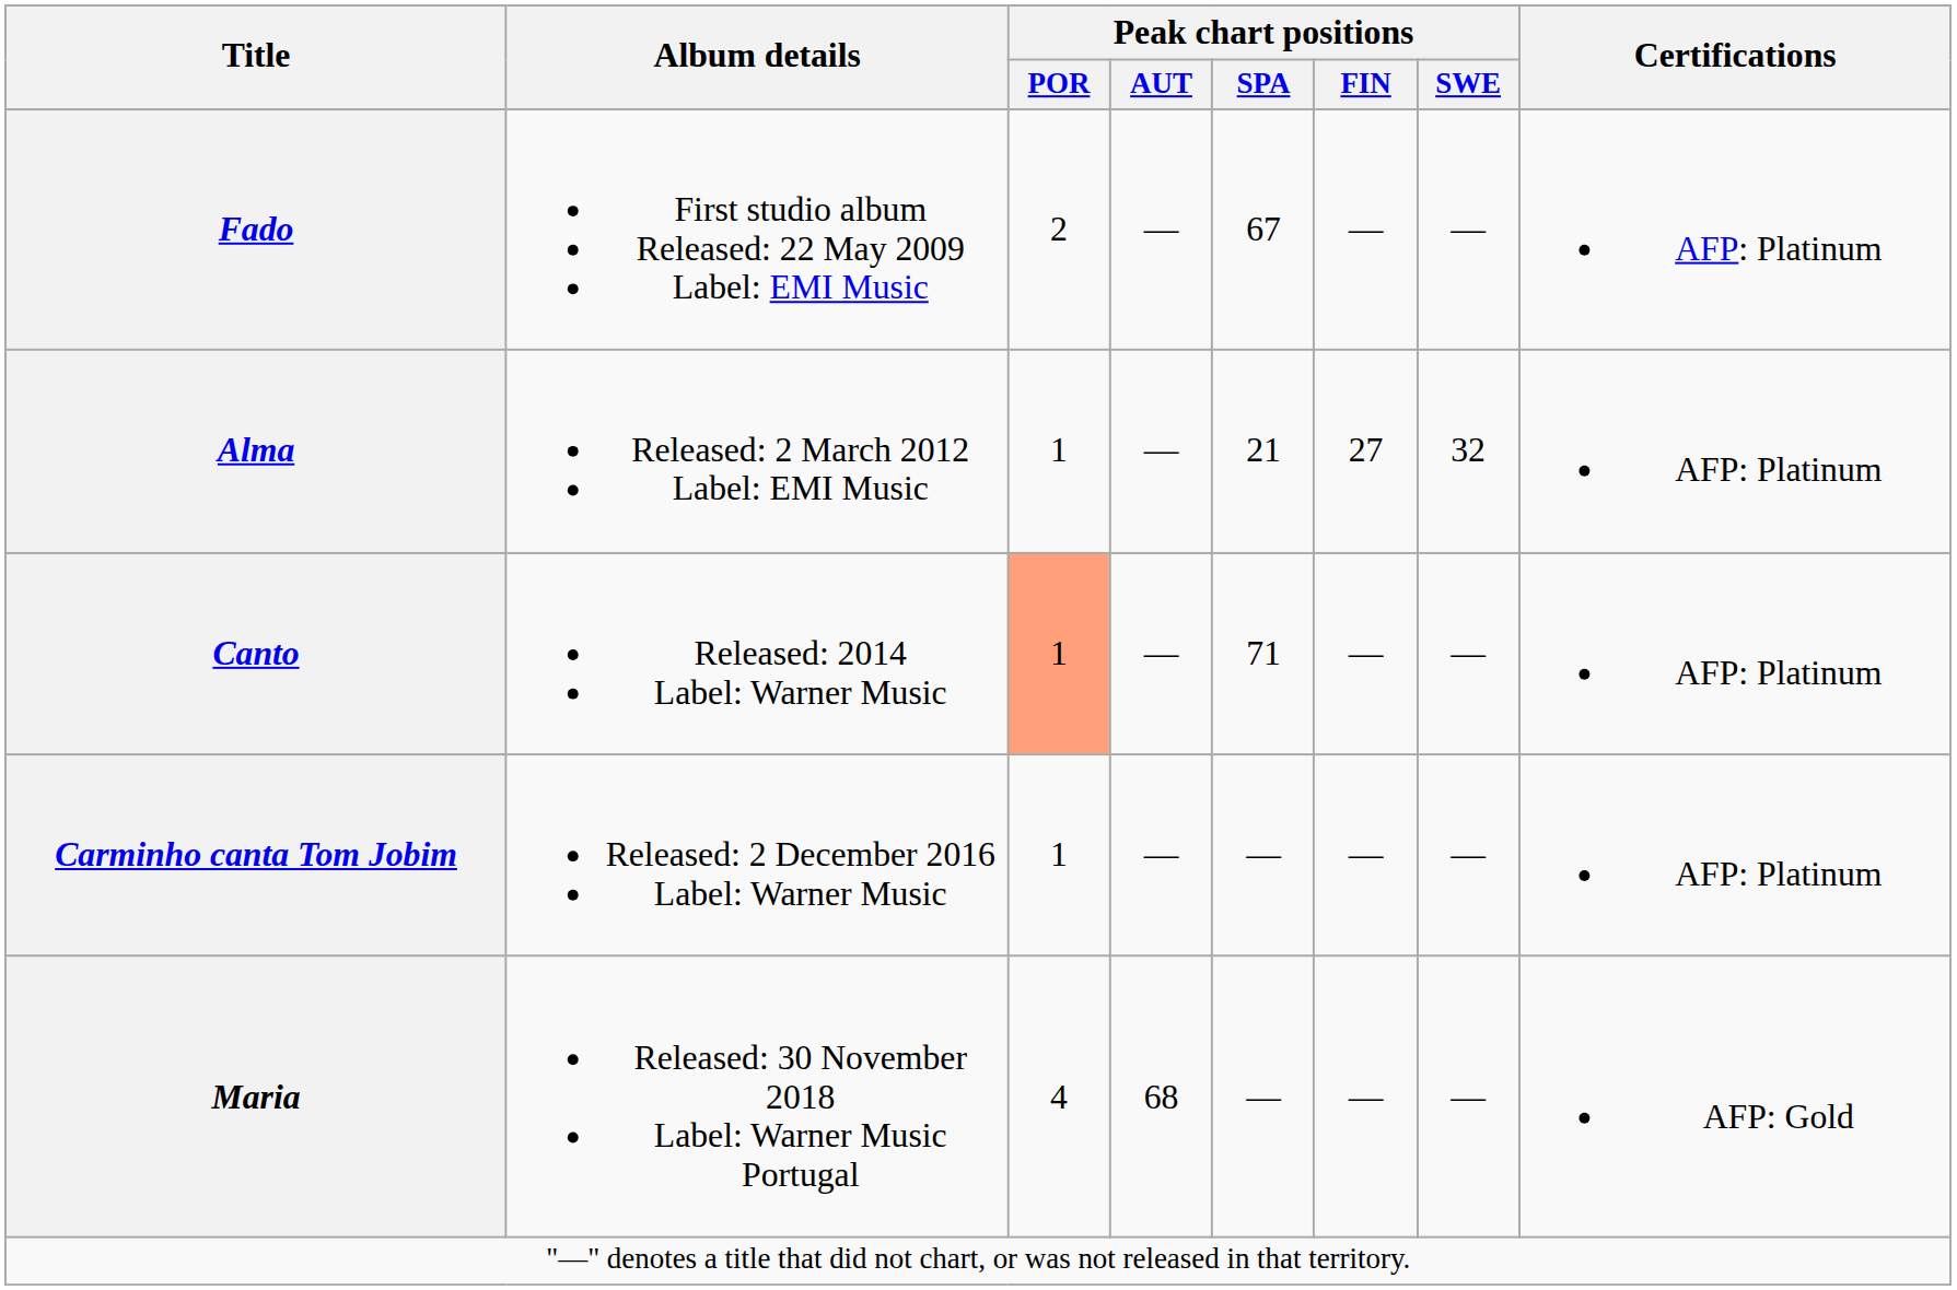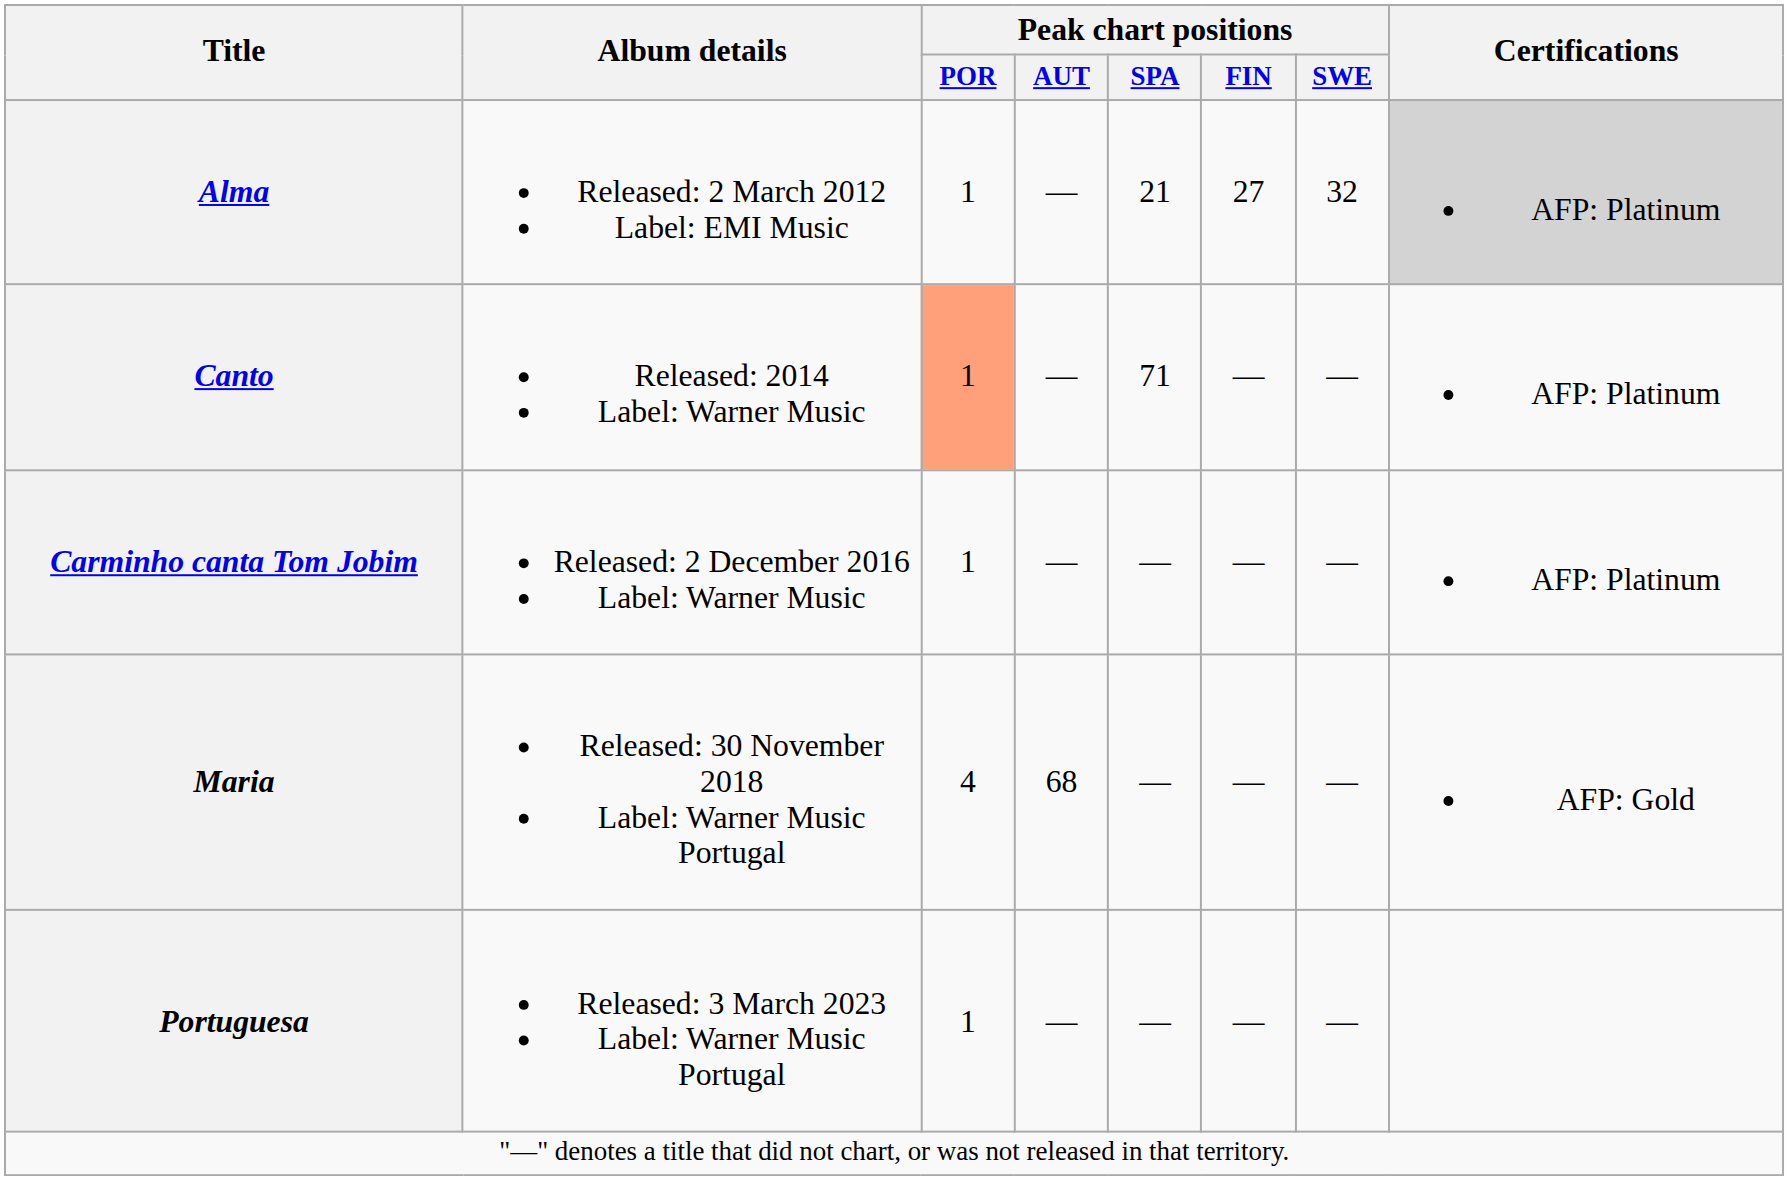- row: Fado | First studio album Released: 22 May 2009 Label: EMI Music | 2 | — | 67 | — | — | AFP: Platinum
Alma | Certifications: no background -> lightgrey background
+ row: Portuguesa | Released: 3 March 2023 Label: Warner Music Portugal | 1 | — | — | — | —
